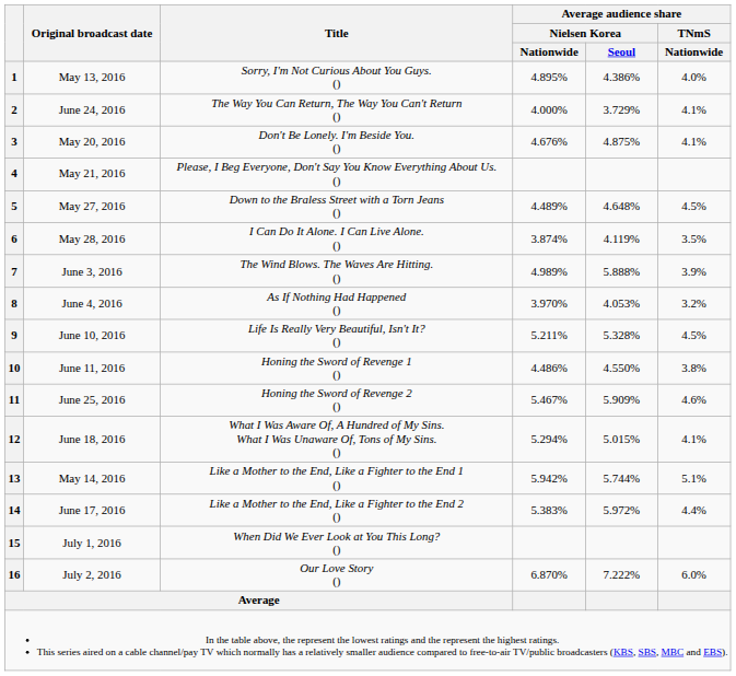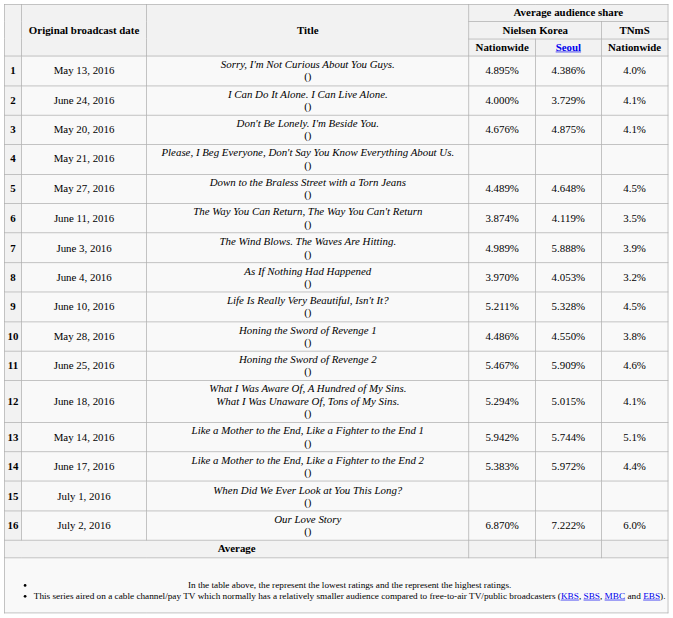2 | Title: The Way You Can Return, The Way You Can't Return () -> I Can Do It Alone. I Can Live Alone. ()
6 | Original broadcast date: May 28, 2016 -> June 11, 2016
6 | Title: I Can Do It Alone. I Can Live Alone. () -> The Way You Can Return, The Way You Can't Return ()
10 | Original broadcast date: June 11, 2016 -> May 28, 2016
